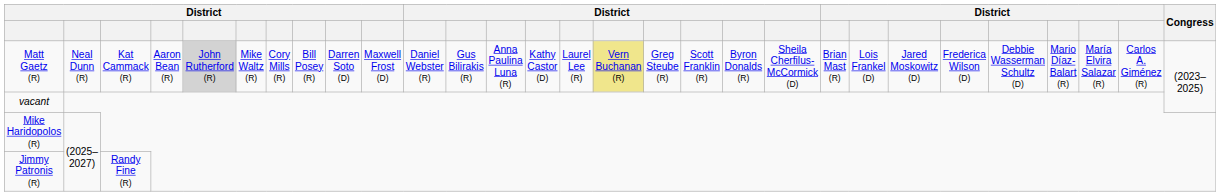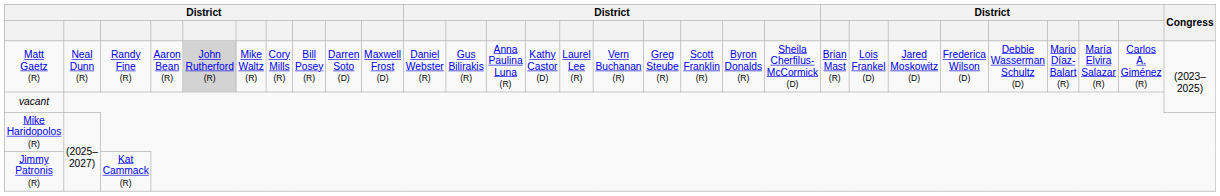Matt Gaetz (R) | column 3: Kat Cammack (R) -> Randy Fine (R)
Matt Gaetz (R) | column 16: khaki background -> no background
Jimmy Patronis (R) | column 3: Randy Fine (R) -> Kat Cammack (R)
